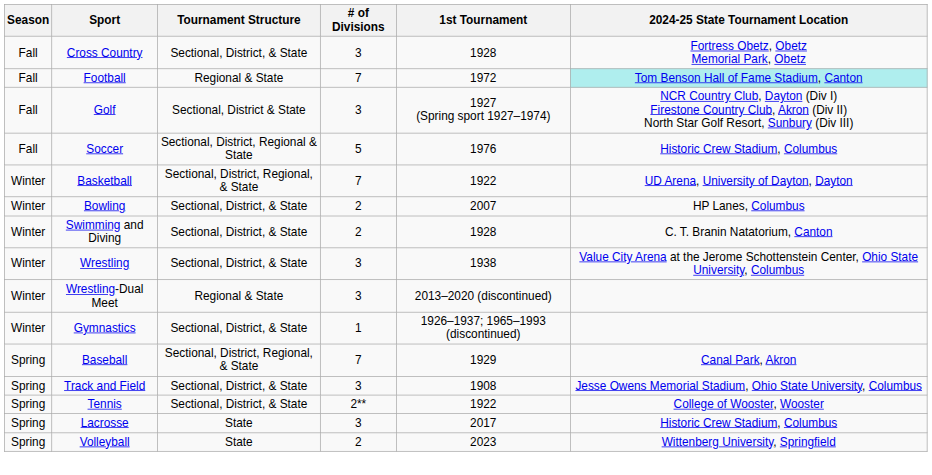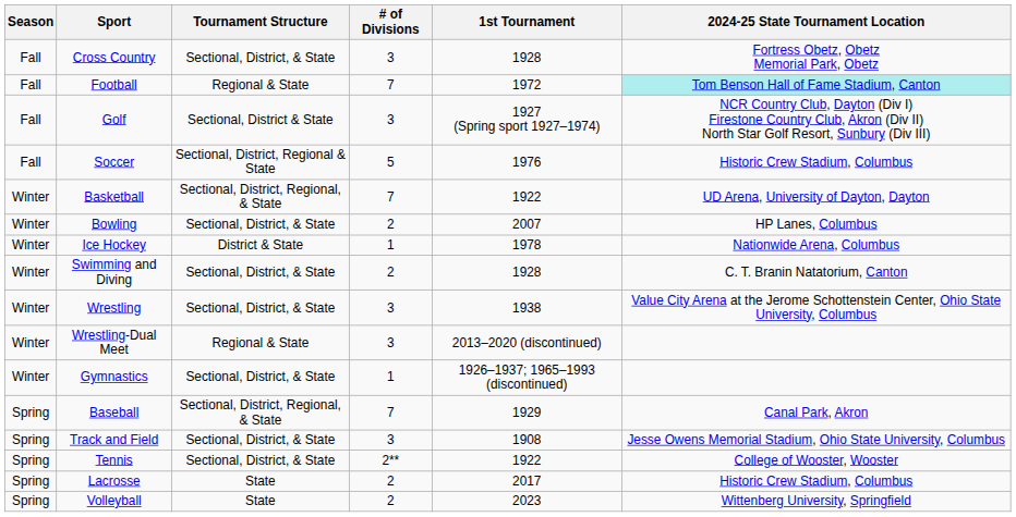+ row: Winter | Ice Hockey | District & State | 1 | 1978 | Nationwide Arena, Columbus
Lacrosse | # of Divisions: 3 -> 2
